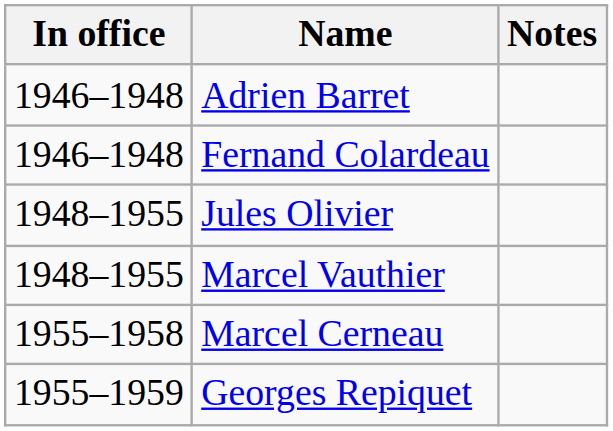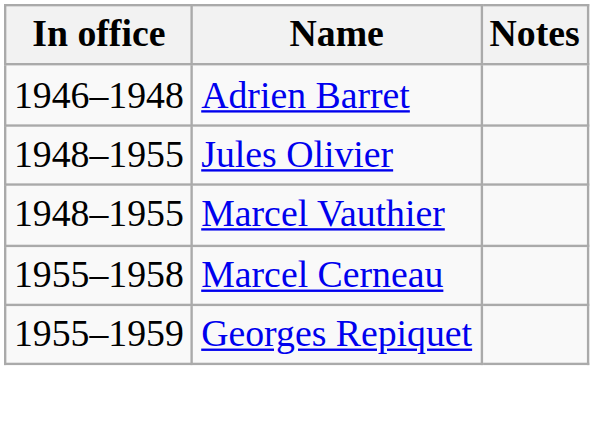- row: 1946–1948 | Fernand Colardeau
